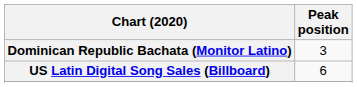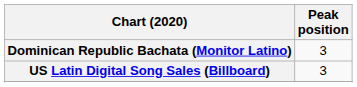US Latin Digital Song Sales (Billboard) | Peak position: 6 -> 3
